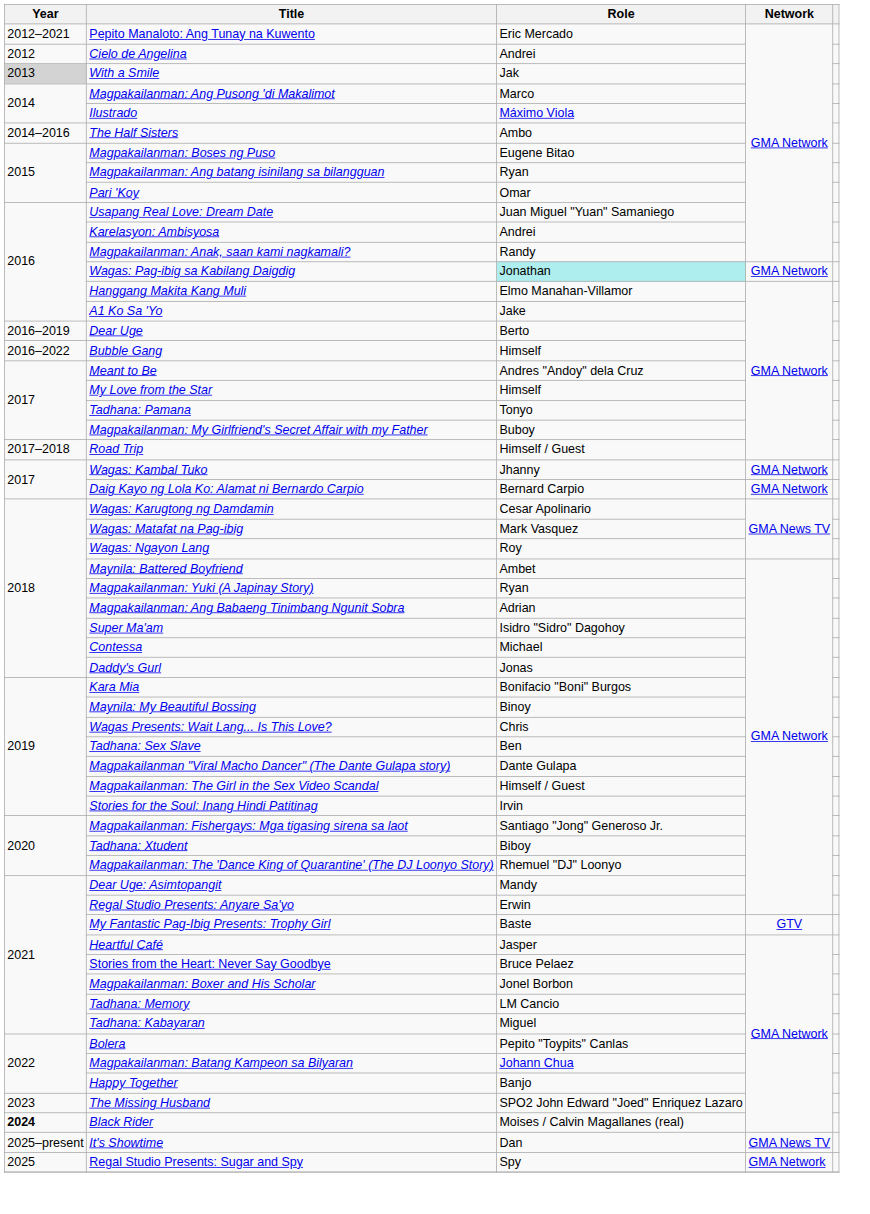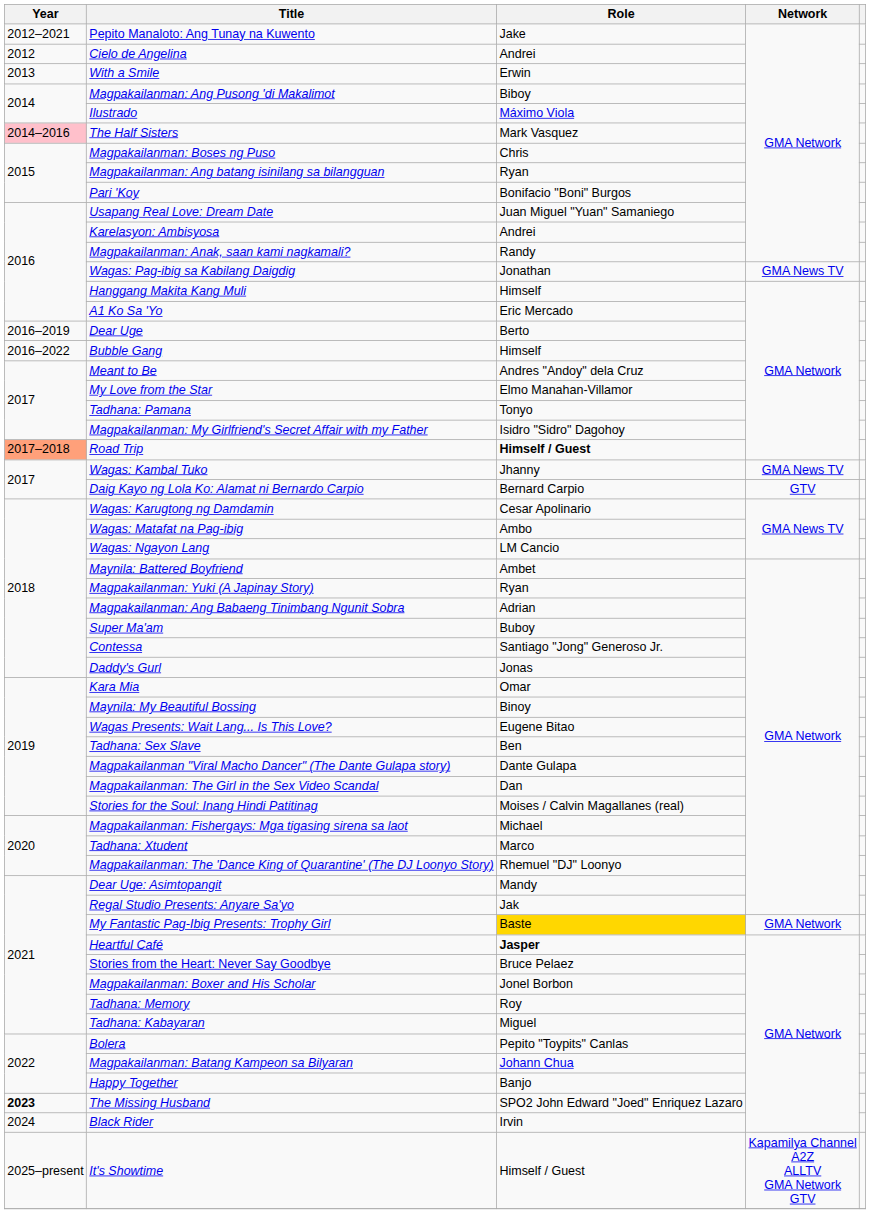Pepito Manaloto: Ang Tunay na Kuwento | Role: Eric Mercado -> Jake
With a Smile | Year: lightgrey background -> no background
With a Smile | Role: Jak -> Erwin
Magpakailanman: Ang Pusong 'di Makalimot | Role: Marco -> Biboy
The Half Sisters | Year: no background -> pink background
The Half Sisters | Role: Ambo -> Mark Vasquez
Magpakailanman: Boses ng Puso | Role: Eugene Bitao -> Chris
Pari 'Koy | Role: Omar -> Bonifacio "Boni" Burgos
Wagas: Pag-ibig sa Kabilang Daigdig | Role: paleturquoise background -> no background
Wagas: Pag-ibig sa Kabilang Daigdig | Network: GMA Network -> GMA News TV
Hanggang Makita Kang Muli | Role: Elmo Manahan-Villamor -> Himself
A1 Ko Sa 'Yo | Role: Jake -> Eric Mercado
My Love from the Star | Role: Himself -> Elmo Manahan-Villamor
Magpakailanman: My Girlfriend's Secret Affair with my Father | Role: Buboy -> Isidro "Sidro" Dagohoy
Road Trip | Year: no background -> lightsalmon background
Road Trip | Role: normal -> bold
Wagas: Kambal Tuko | Network: GMA Network -> GMA News TV
Daig Kayo ng Lola Ko: Alamat ni Bernardo Carpio | Network: GMA Network -> GTV
Wagas: Matafat na Pag-ibig | Role: Mark Vasquez -> Ambo
Wagas: Ngayon Lang | Role: Roy -> LM Cancio
Super Ma'am | Role: Isidro "Sidro" Dagohoy -> Buboy
Contessa | Role: Michael -> Santiago "Jong" Generoso Jr.
Kara Mia | Role: Bonifacio "Boni" Burgos -> Omar
Wagas Presents: Wait Lang... Is This Love? | Role: Chris -> Eugene Bitao
Magpakailanman: The Girl in the Sex Video Scandal | Role: Himself / Guest -> Dan
Stories for the Soul: Inang Hindi Patitinag | Role: Irvin -> Moises / Calvin Magallanes (real)
Magpakailanman: Fishergays: Mga tigasing sirena sa laot | Role: Santiago "Jong" Generoso Jr. -> Michael
Tadhana: Xtudent | Role: Biboy -> Marco
Regal Studio Presents: Anyare Sa'yo | Role: Erwin -> Jak
My Fantastic Pag-Ibig Presents: Trophy Girl | Role: no background -> gold background
My Fantastic Pag-Ibig Presents: Trophy Girl | Network: GTV -> GMA Network
Heartful Café | Role: normal -> bold
Tadhana: Memory | Role: LM Cancio -> Roy
The Missing Husband | Year: normal -> bold
Black Rider | Year: bold -> normal
Black Rider | Role: Moises / Calvin Magallanes (real) -> Irvin
It's Showtime | Role: Dan -> Himself / Guest
It's Showtime | Network: GMA News TV -> Kapamilya Channel A2Z ALLTV GMA Network GTV
- row: 2025 | Regal Studio Presents: Sugar and Spy | Spy | GMA Network
